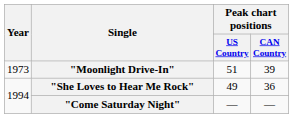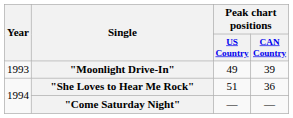"Moonlight Drive-In" | Year: 1973 -> 1993
"Moonlight Drive-In" | Peak chart positions / US Country: 51 -> 49
"She Loves to Hear Me Rock" | Peak chart positions / US Country: 49 -> 51
